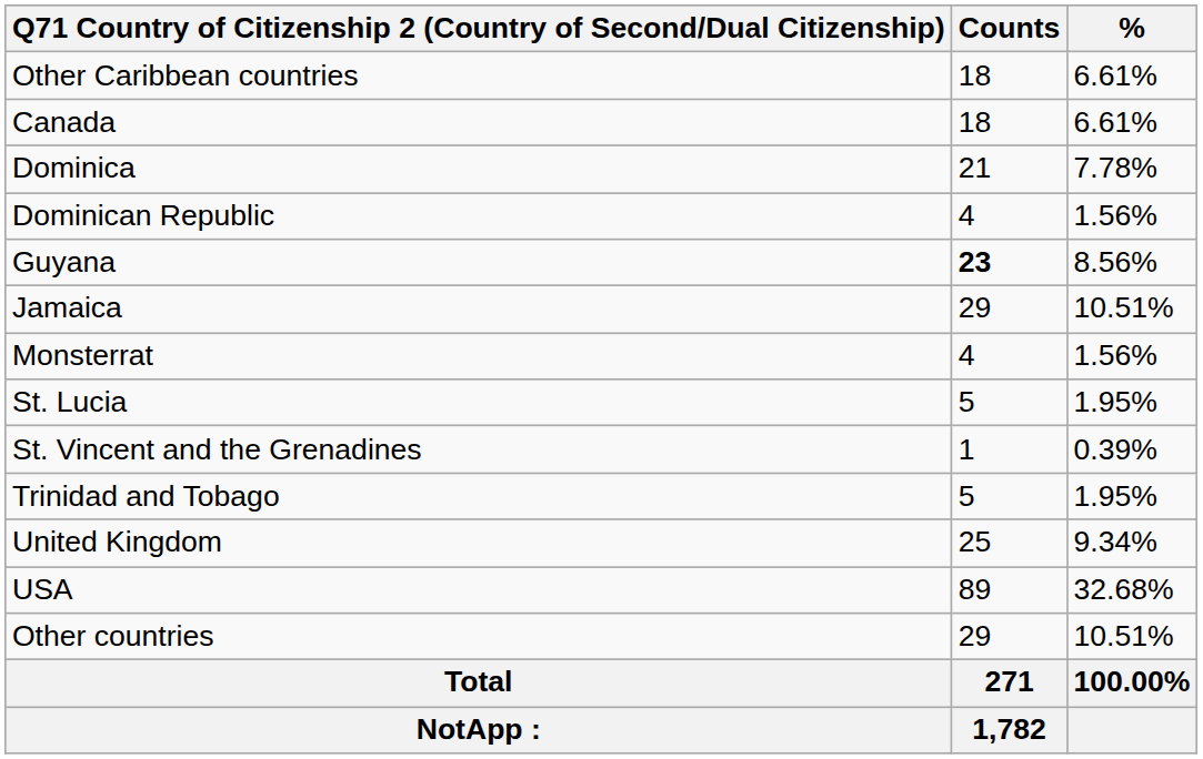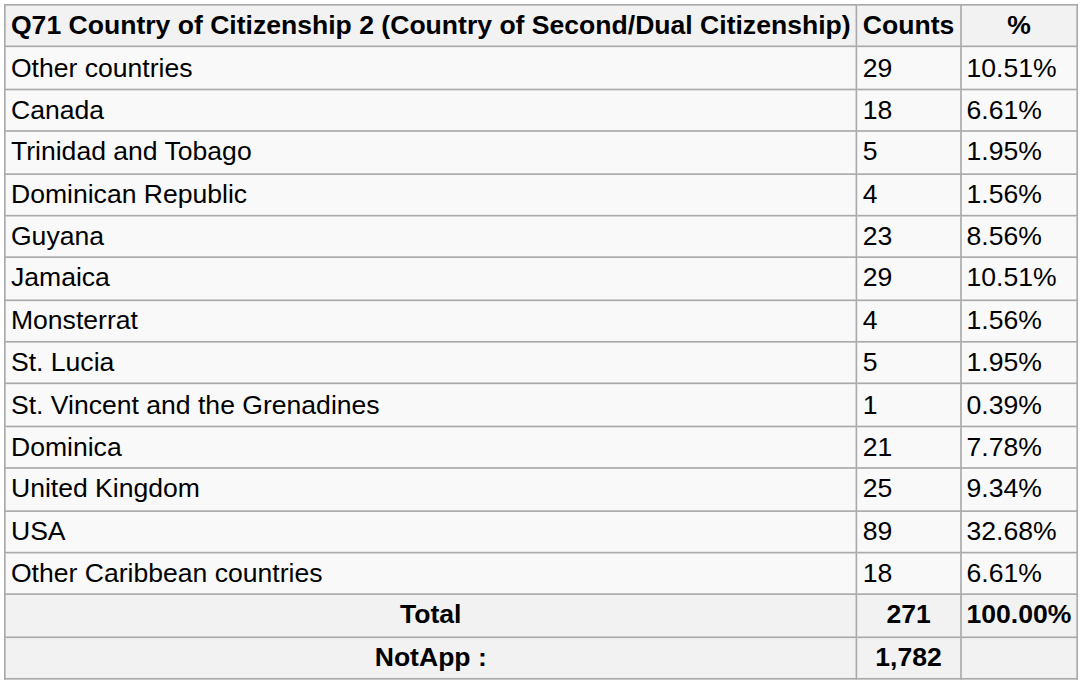rows swapped: Other Caribbean countries <-> Other countries
rows swapped: Dominica <-> Trinidad and Tobago
Guyana | Counts: bold -> normal
